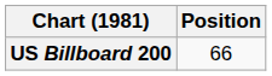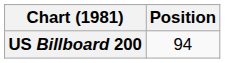US Billboard 200 | Position: 66 -> 94
